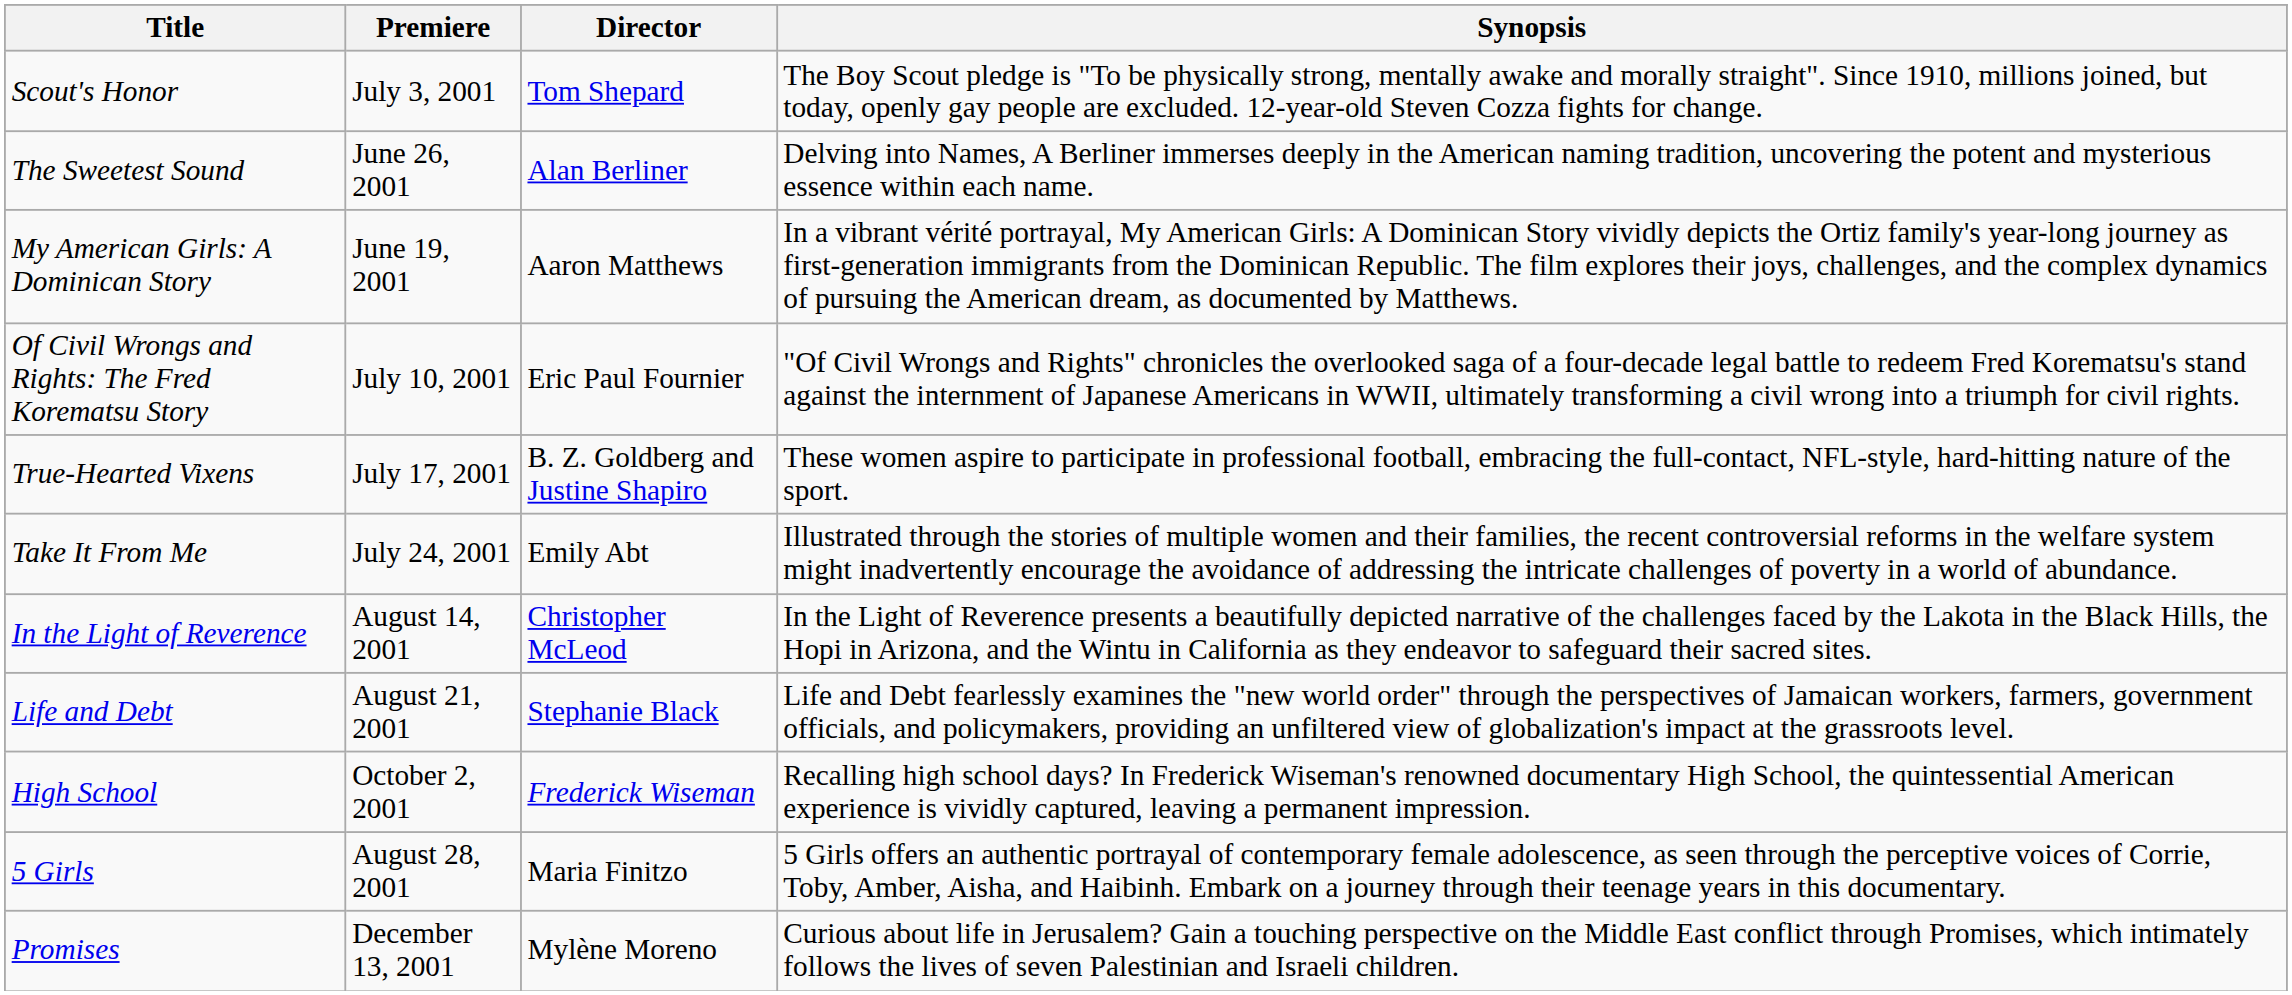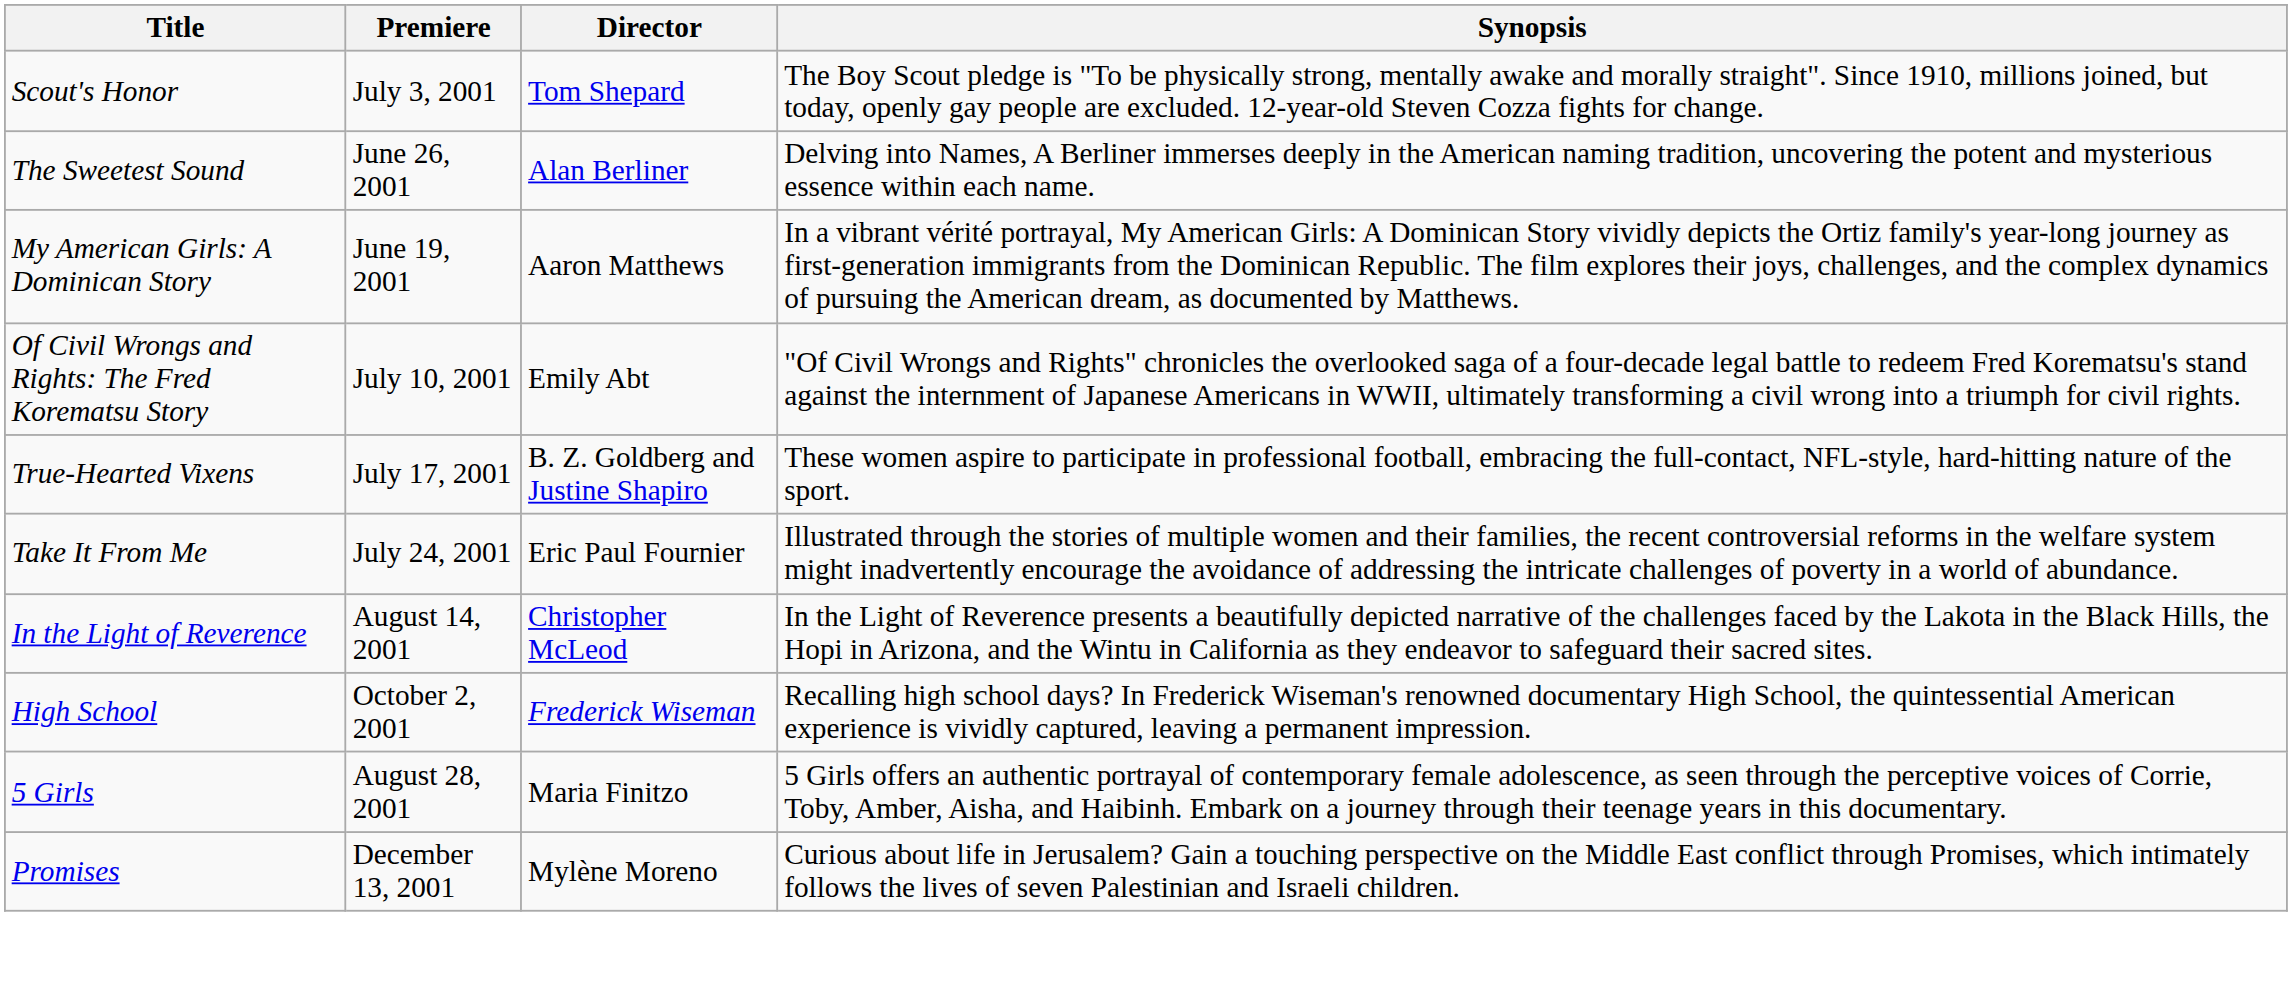Of Civil Wrongs and Rights: The Fred Korematsu Story | Director: Eric Paul Fournier -> Emily Abt
Take It From Me | Director: Emily Abt -> Eric Paul Fournier
- row: Life and Debt | August 21, 2001 | Stephanie Black | Life and Debt fearlessly examines the "new world order" through the perspectives of Jamaican workers, farmers, government officials, and policymakers, providing an unfiltered view of globalization's impact at the grassroots level.
